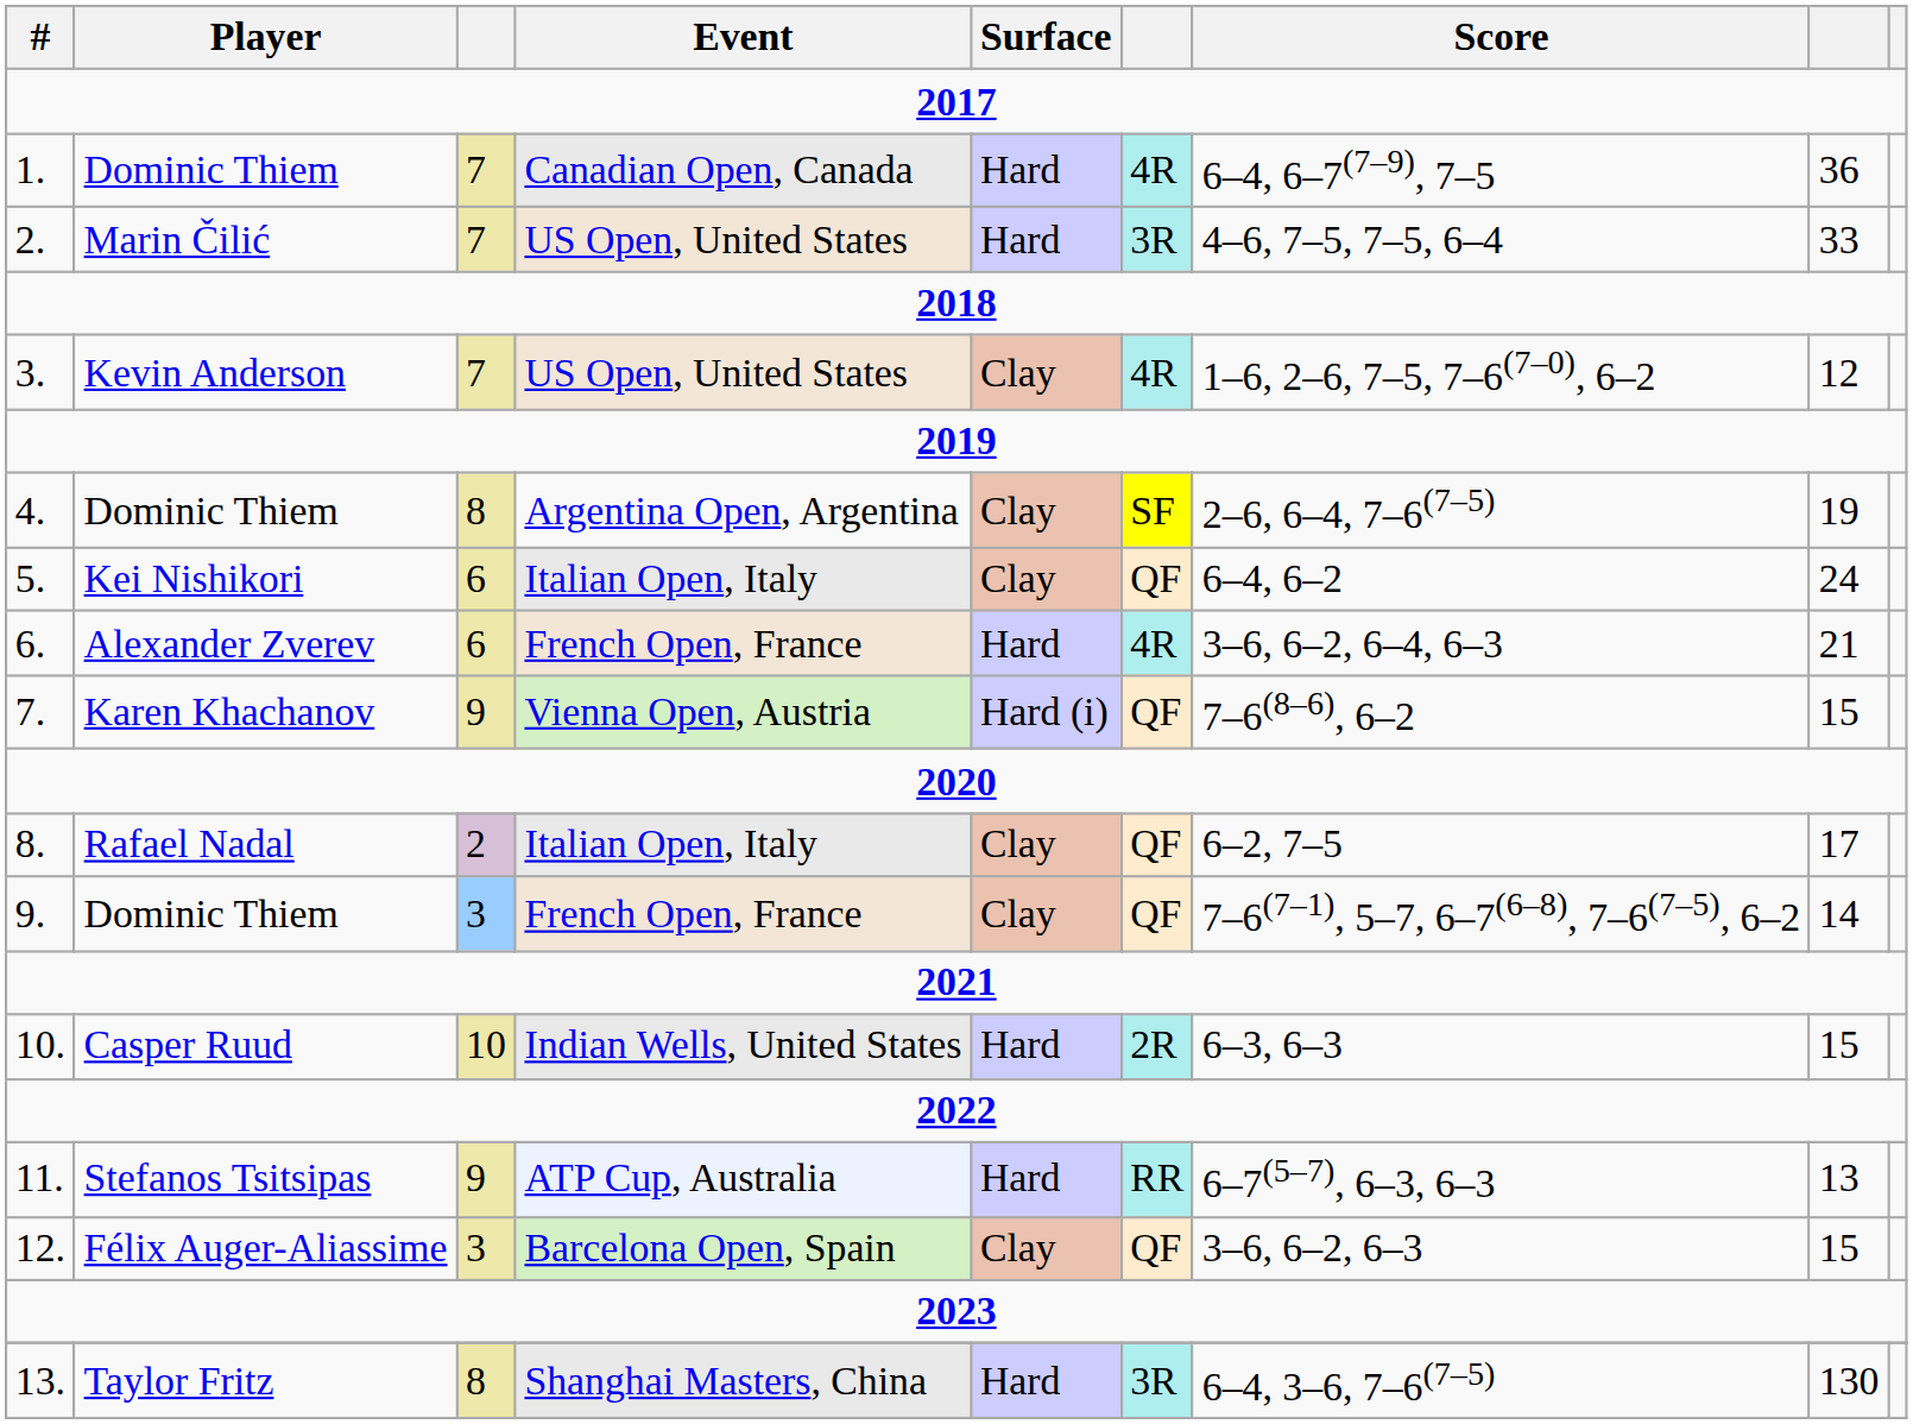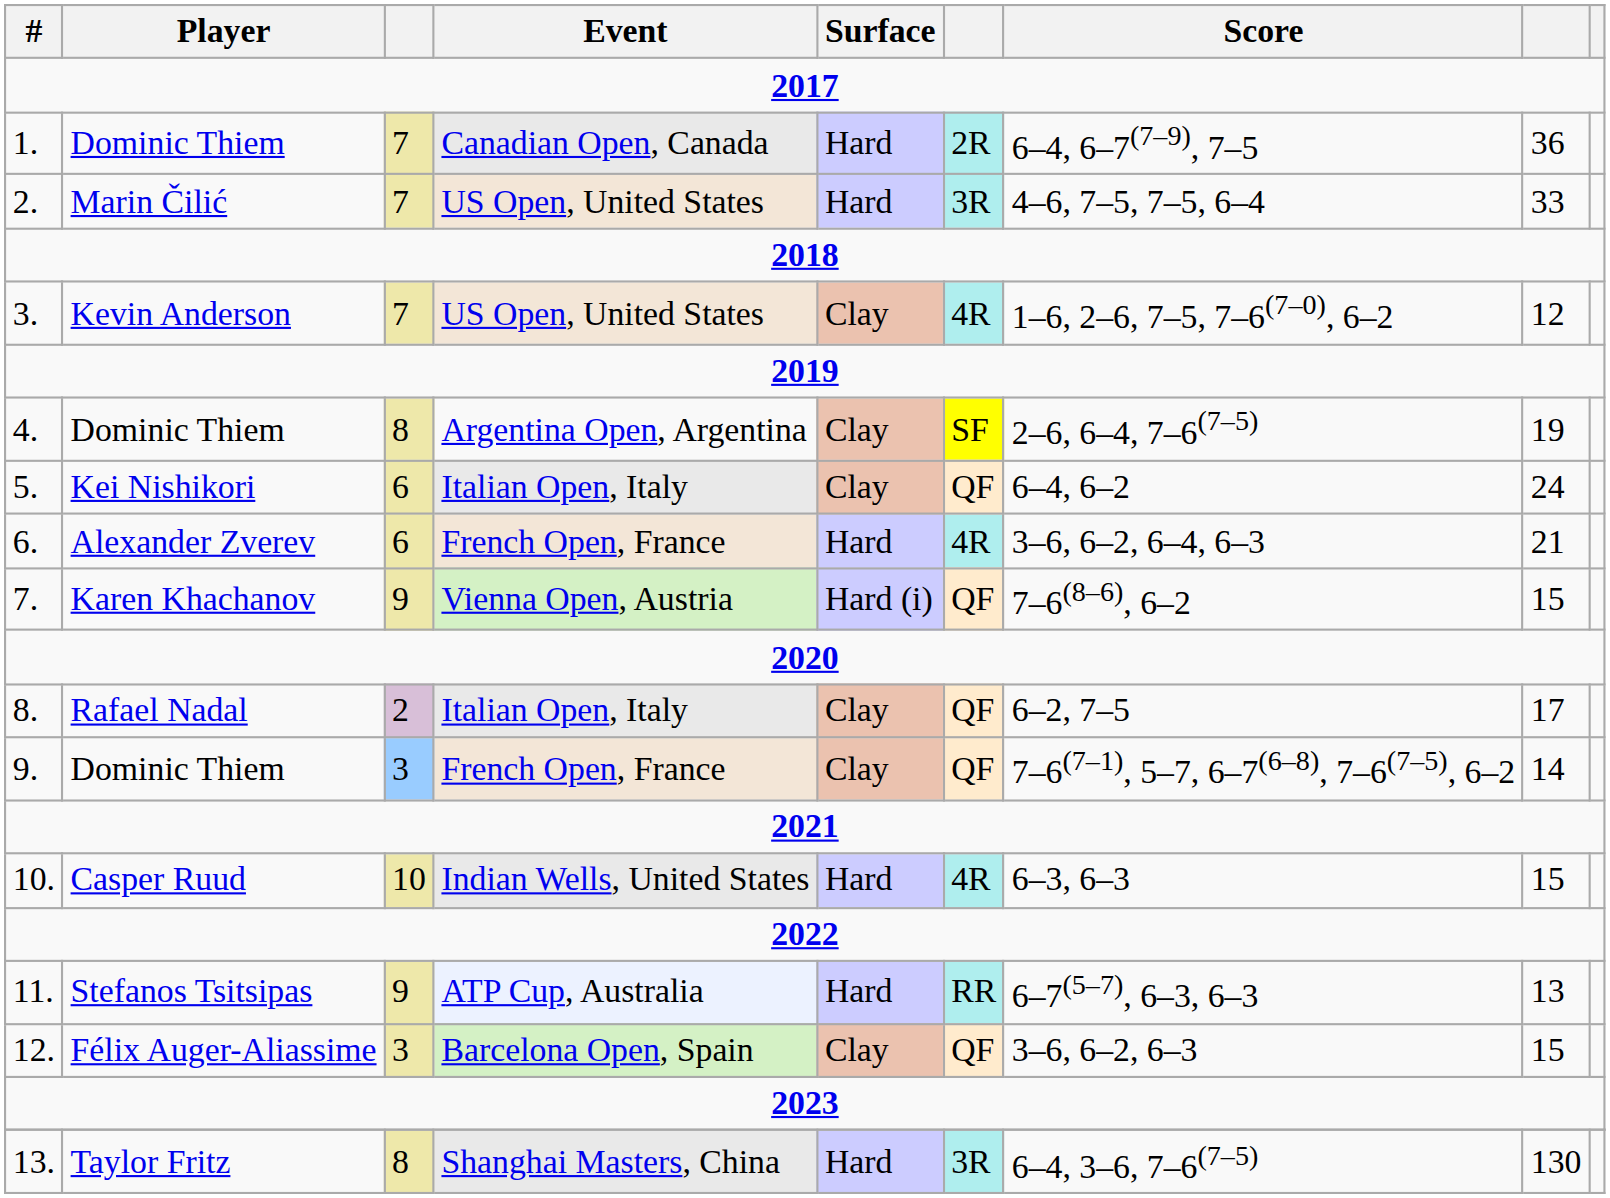1. / Dominic Thiem | column 6: 4R -> 2R
Casper Ruud | column 6: 2R -> 4R
